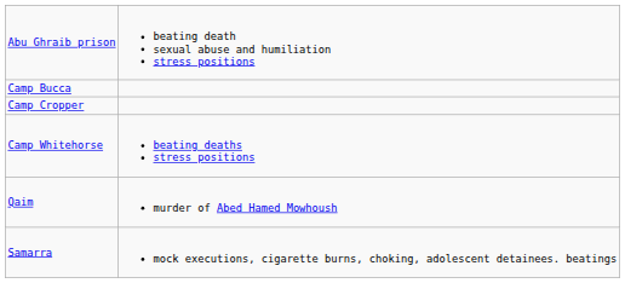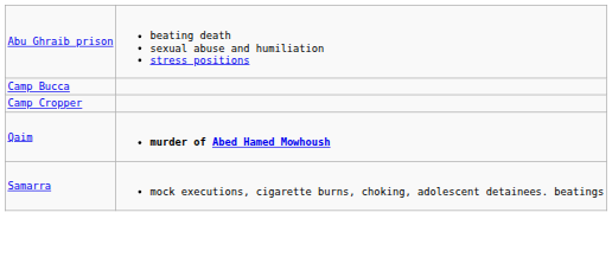- row: Camp Whitehorse | beating deaths stress positions
Qaim | column 2: normal -> bold
